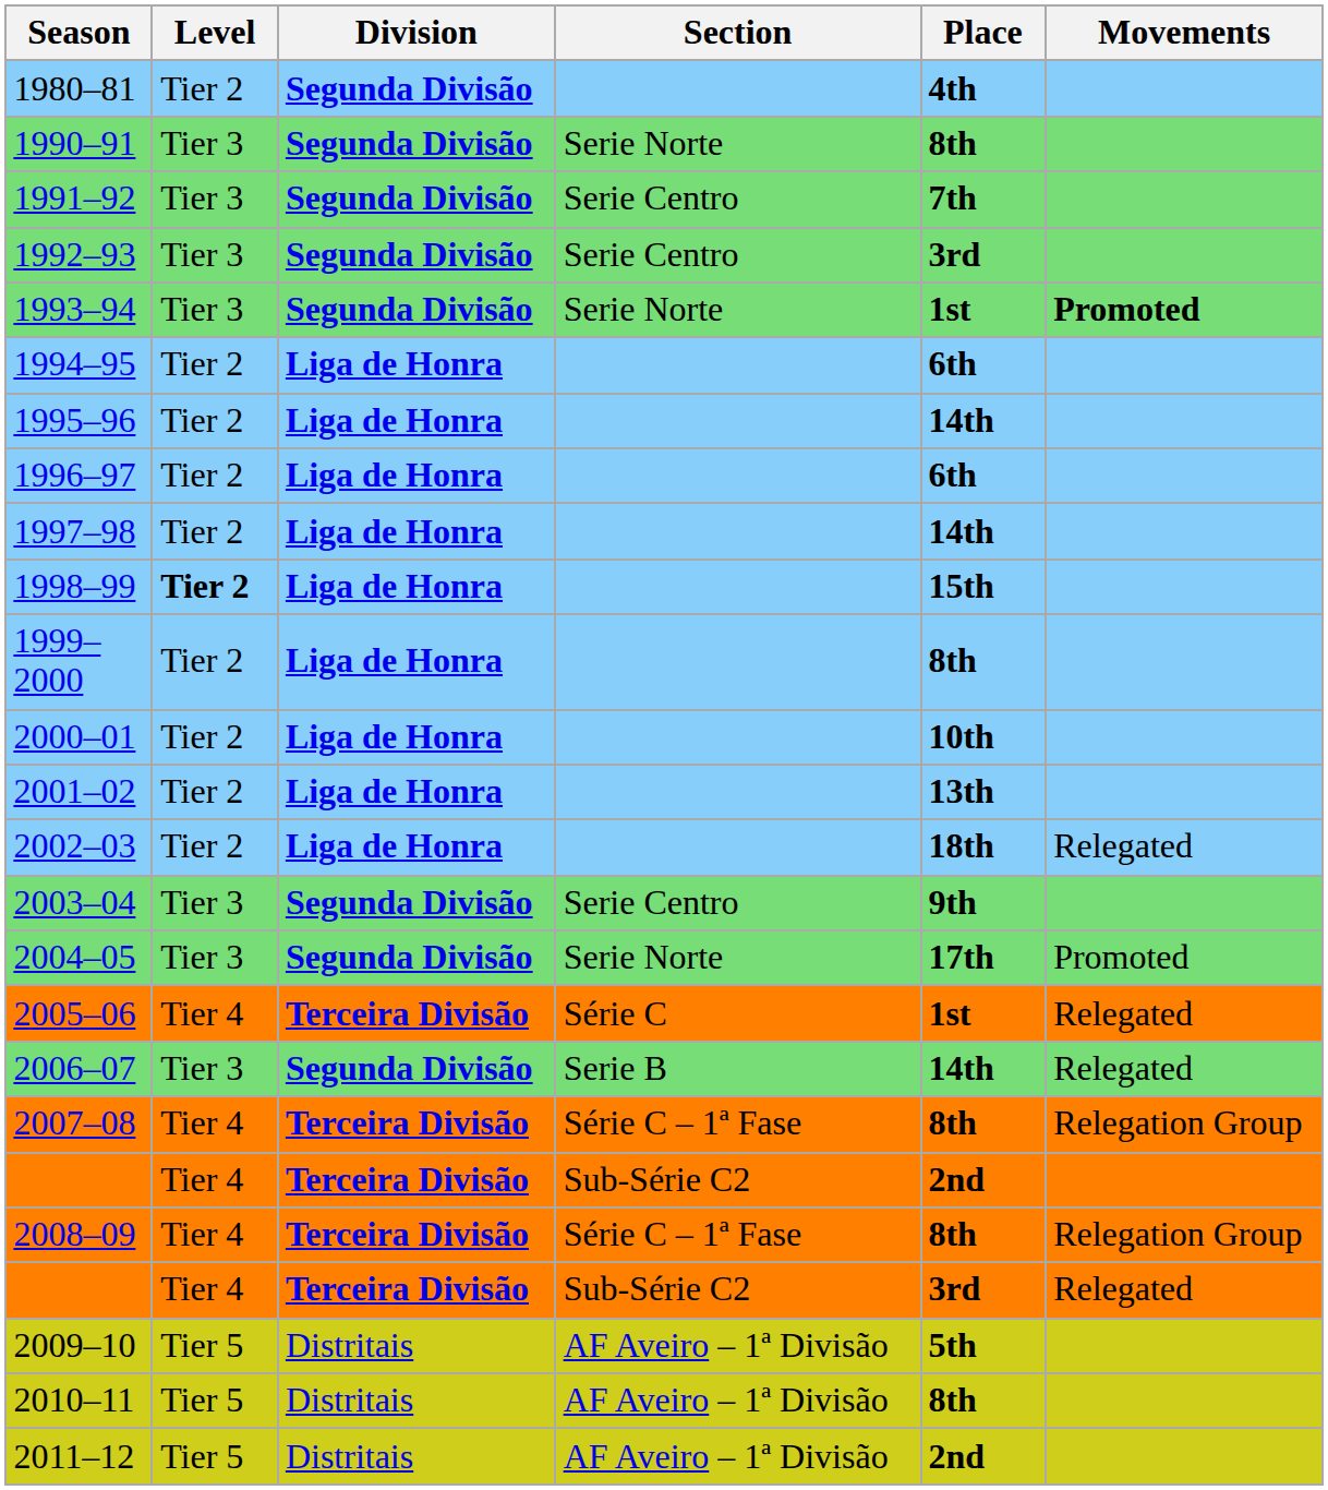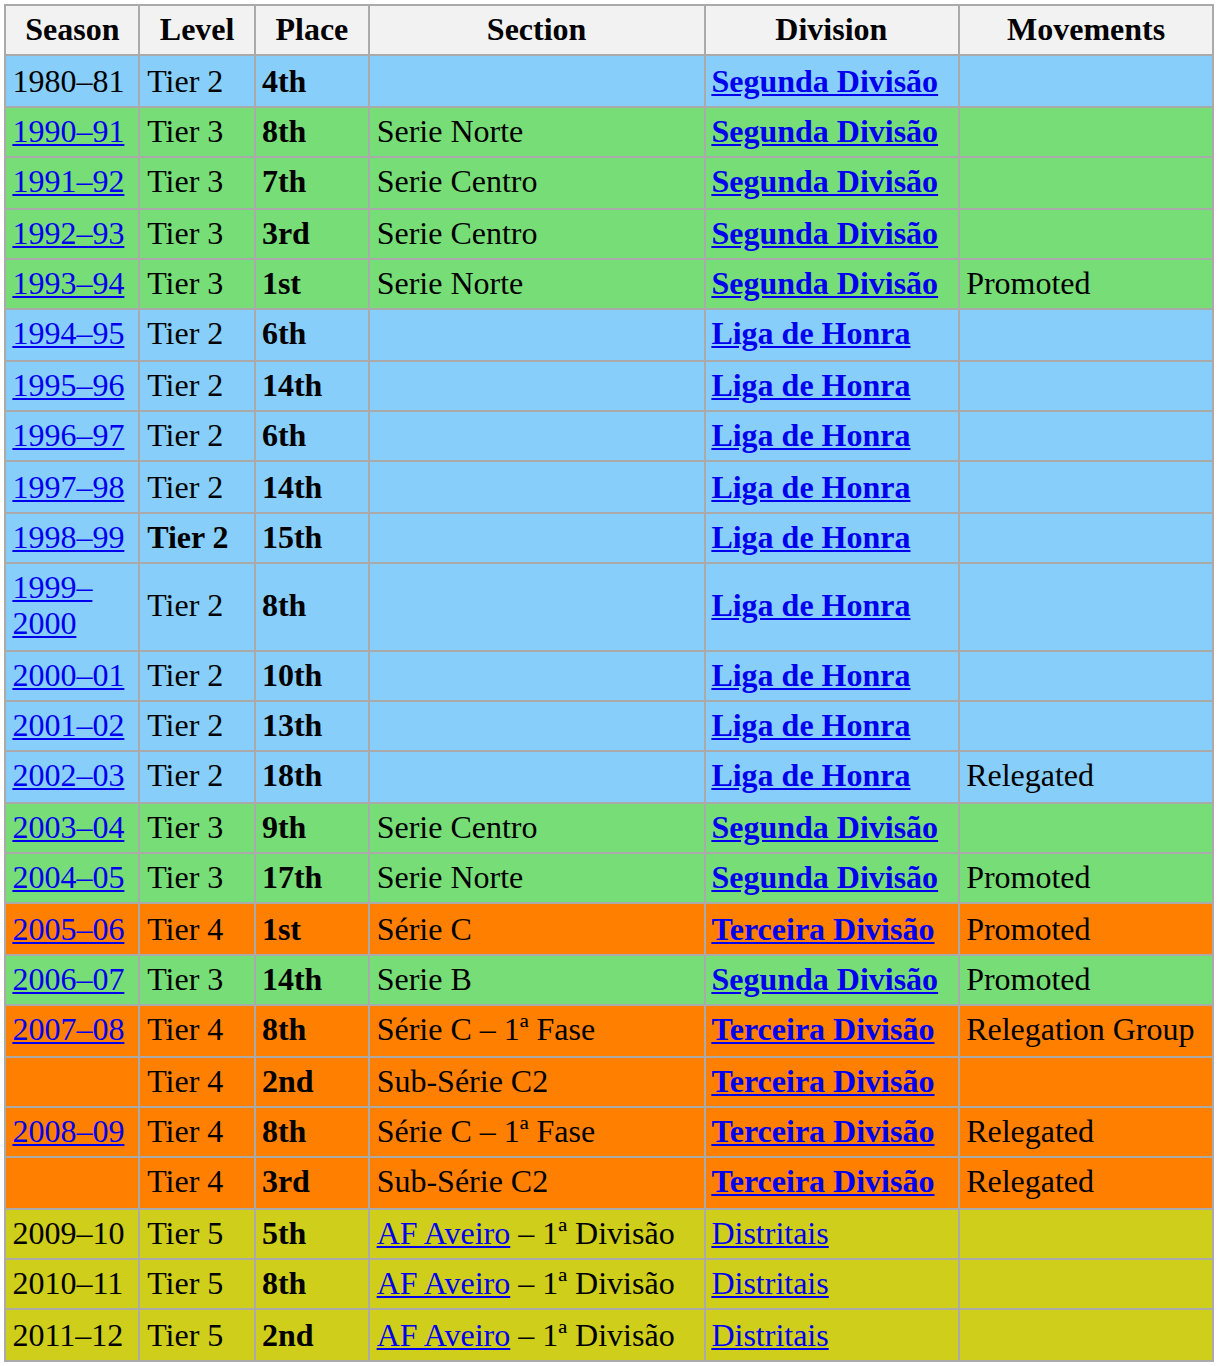columns swapped: Division <-> Place
1993–94 | Movements: bold -> normal
2005–06 | Movements: Relegated -> Promoted
2006–07 | Movements: Relegated -> Promoted
2008–09 | Movements: Relegation Group -> Relegated
